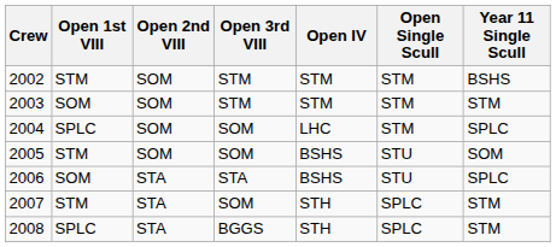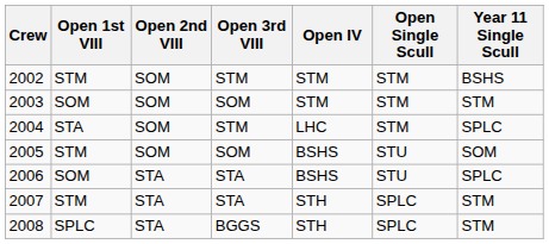2003 | Open 3rd VIII: STM -> SOM
2004 | Open 1st VIII: SPLC -> STA
2004 | Open 3rd VIII: SOM -> STM
2007 | Open 3rd VIII: SOM -> STA
